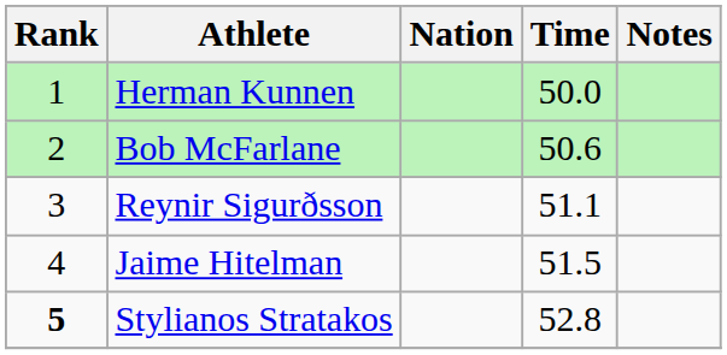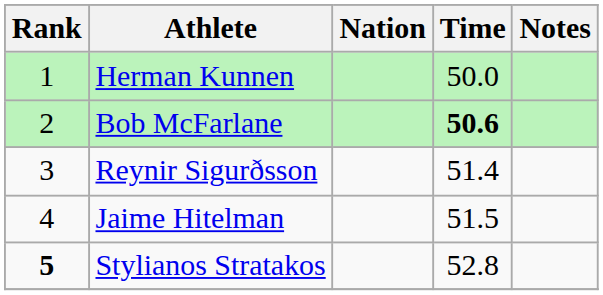Bob McFarlane | Time: normal -> bold
Reynir Sigurðsson | Time: 51.1 -> 51.4
